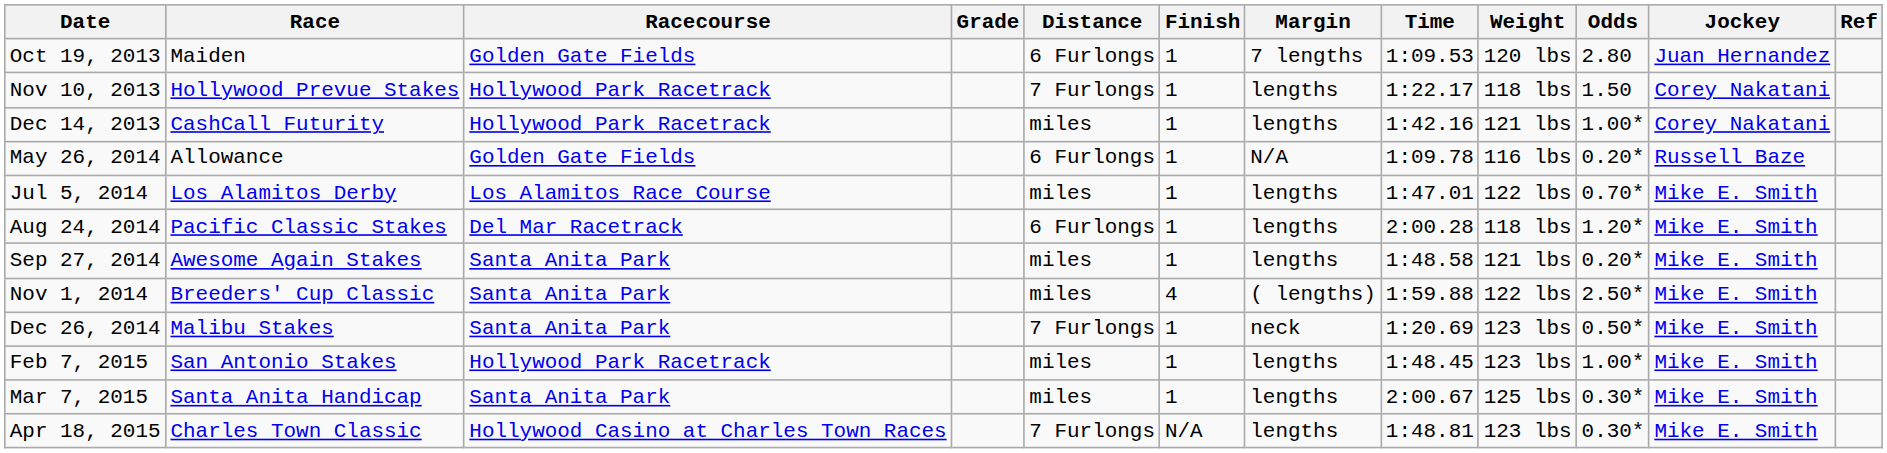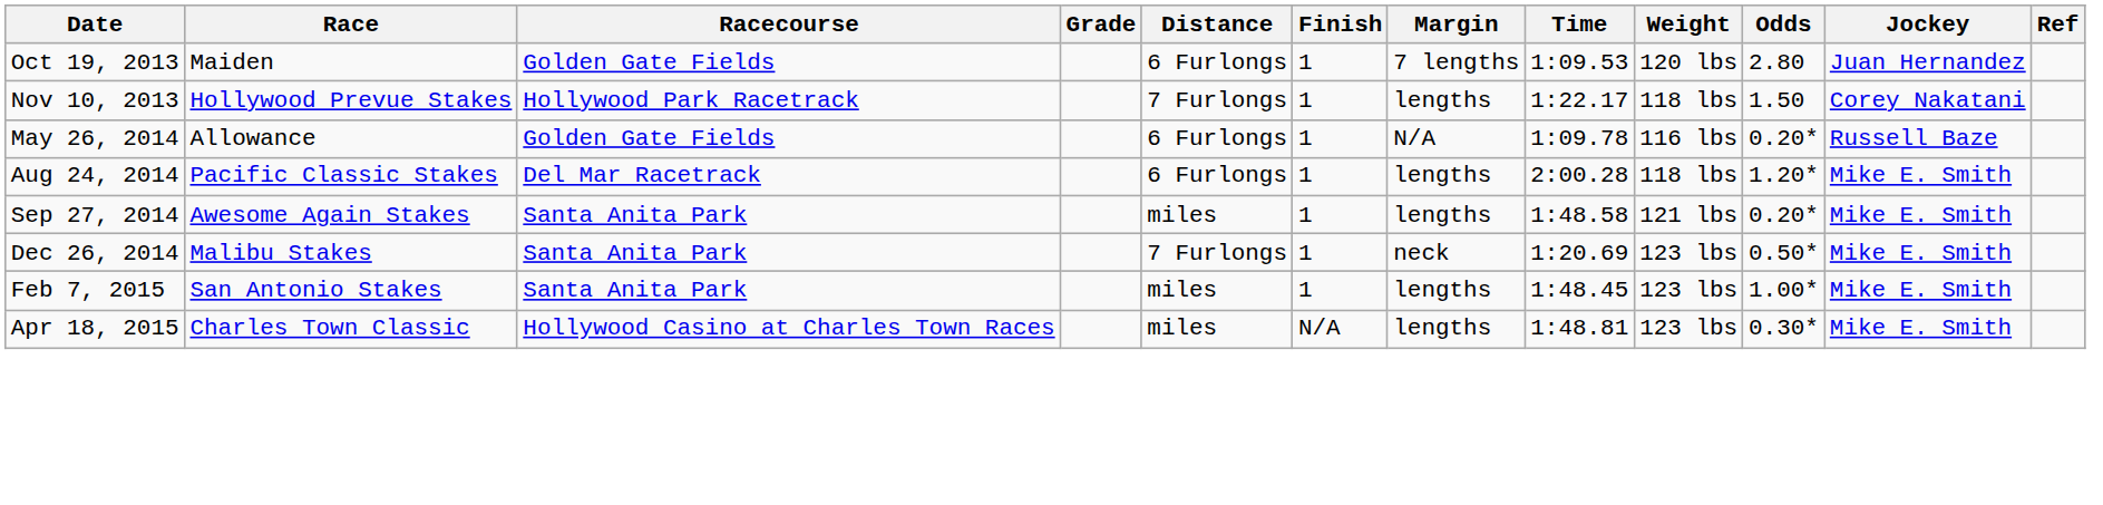- row: Dec 14, 2013 | CashCall Futurity | Hollywood Park Racetrack | miles | 1 | lengths | 1:42.16 | 121 lbs | 1.00* | Corey Nakatani
- row: Jul 5, 2014 | Los Alamitos Derby | Los Alamitos Race Course | miles | 1 | lengths | 1:47.01 | 122 lbs | 0.70* | Mike E. Smith
- row: Nov 1, 2014 | Breeders' Cup Classic | Santa Anita Park | miles | 4 | ( lengths) | 1:59.88 | 122 lbs | 2.50* | Mike E. Smith
Feb 7, 2015 | Racecourse: Hollywood Park Racetrack -> Santa Anita Park
- row: Mar 7, 2015 | Santa Anita Handicap | Santa Anita Park | miles | 1 | lengths | 2:00.67 | 125 lbs | 0.30* | Mike E. Smith
Apr 18, 2015 | Distance: 7 Furlongs -> miles
